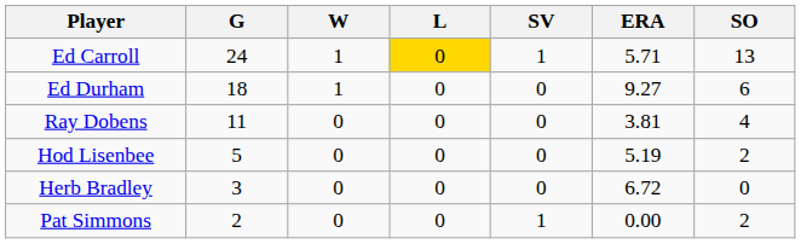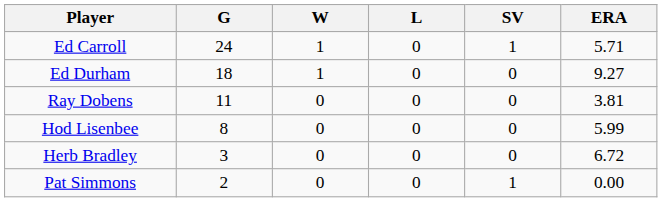- column: SO | 13 | 6 | 4 | 2 | 0 | 2
Ed Carroll | L: gold background -> no background
Hod Lisenbee | G: 5 -> 8
Hod Lisenbee | ERA: 5.19 -> 5.99
